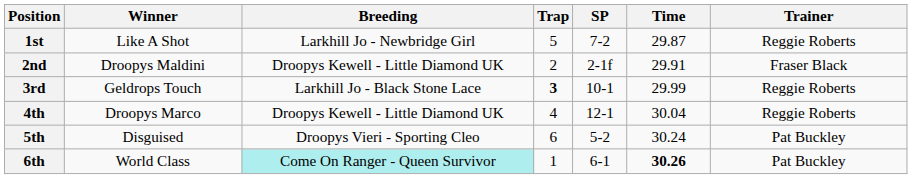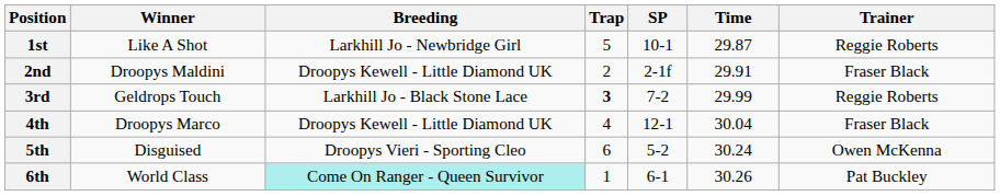1st | SP: 7-2 -> 10-1
3rd | SP: 10-1 -> 7-2
4th | Trainer: Reggie Roberts -> Fraser Black
5th | Trainer: Pat Buckley -> Owen McKenna
6th | Time: bold -> normal
